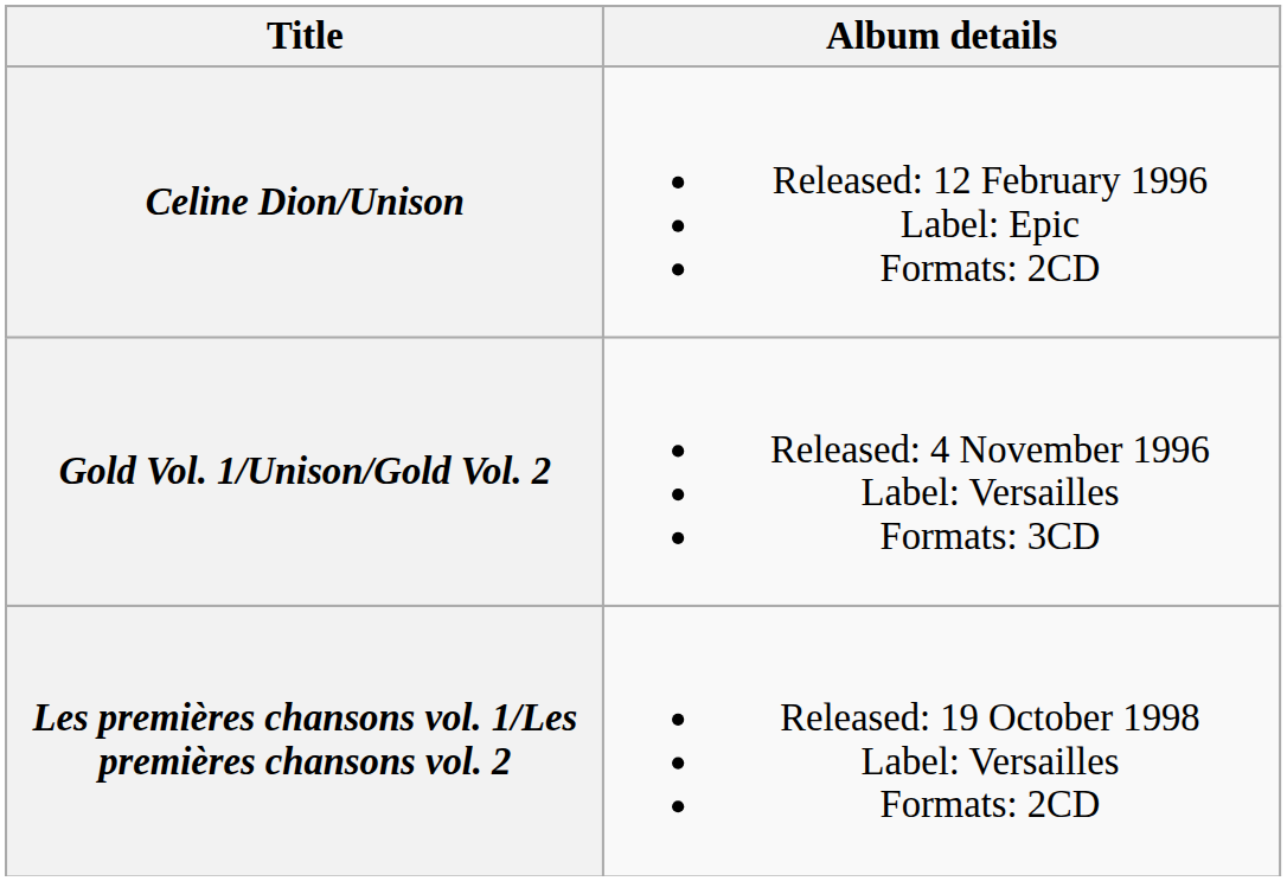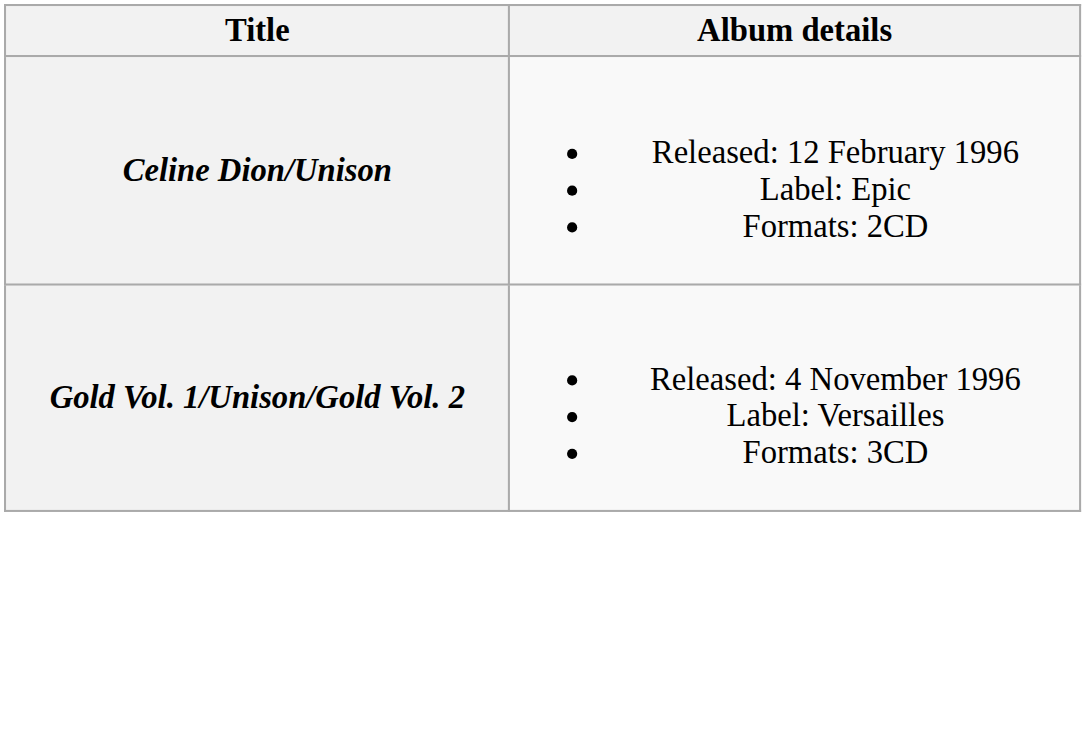- row: Les premières chansons vol. 1/Les premières chansons vol. 2 | Released: 19 October 1998 Label: Versailles Formats: 2CD
